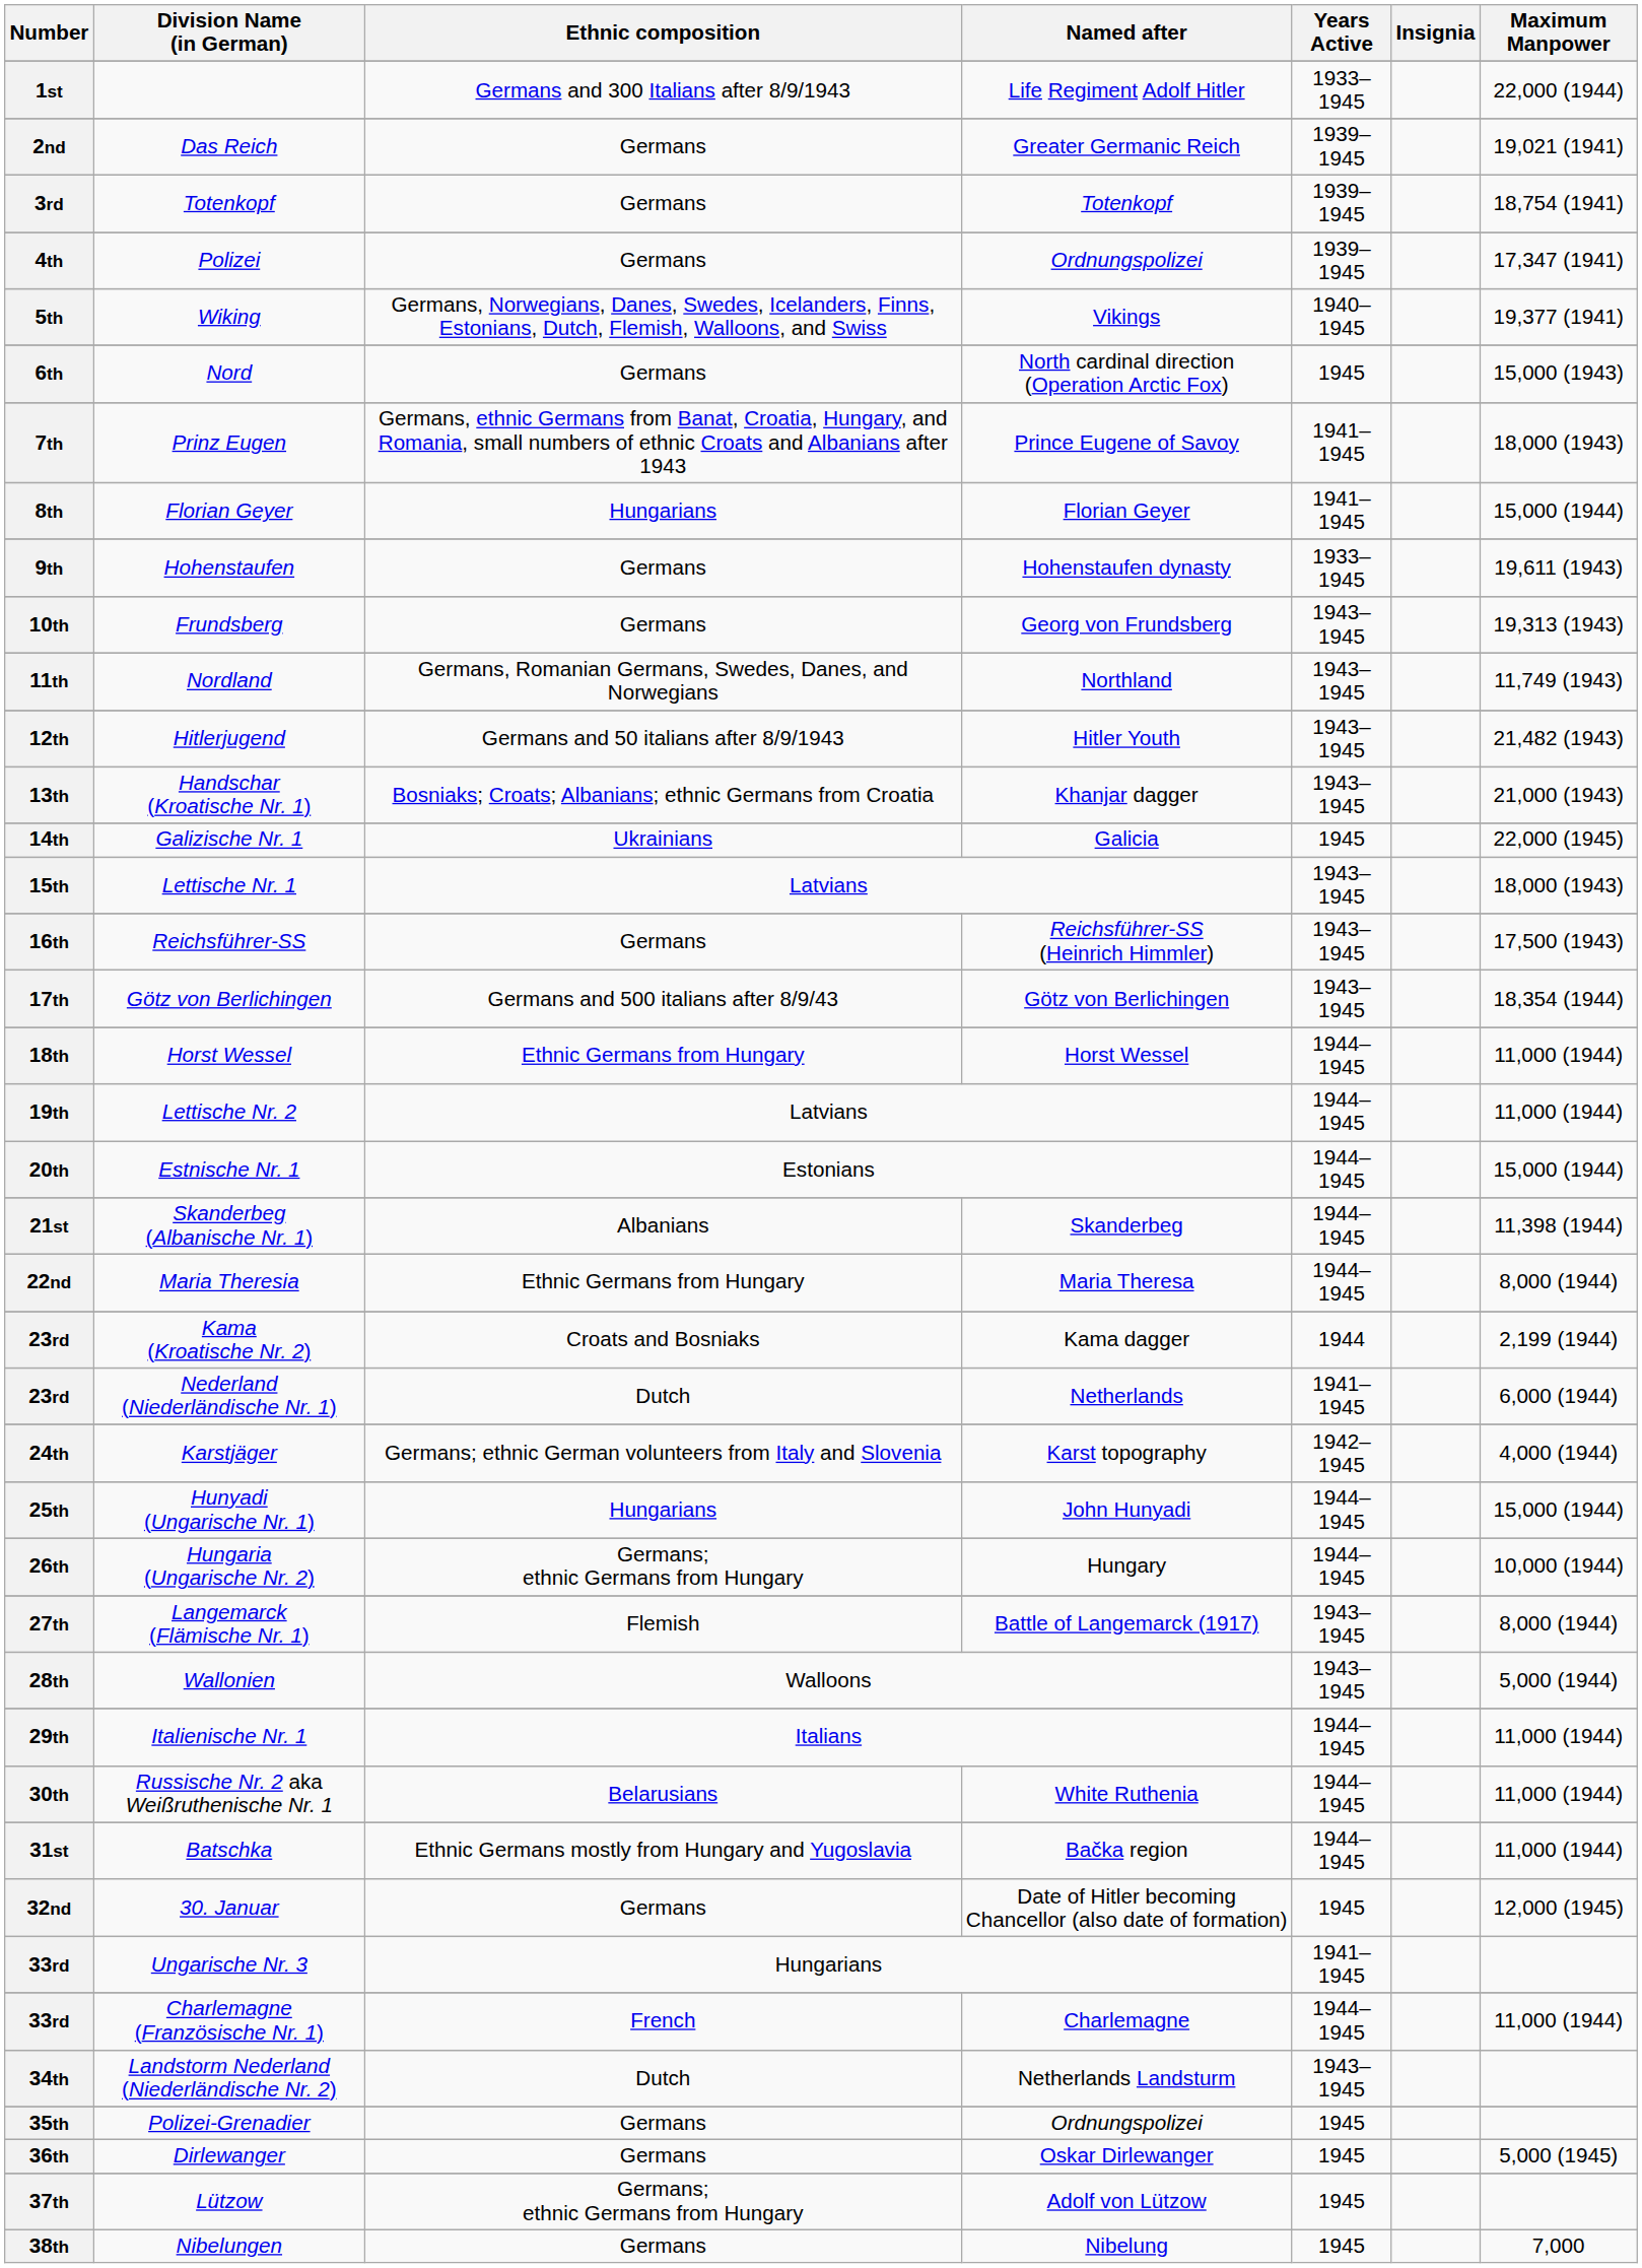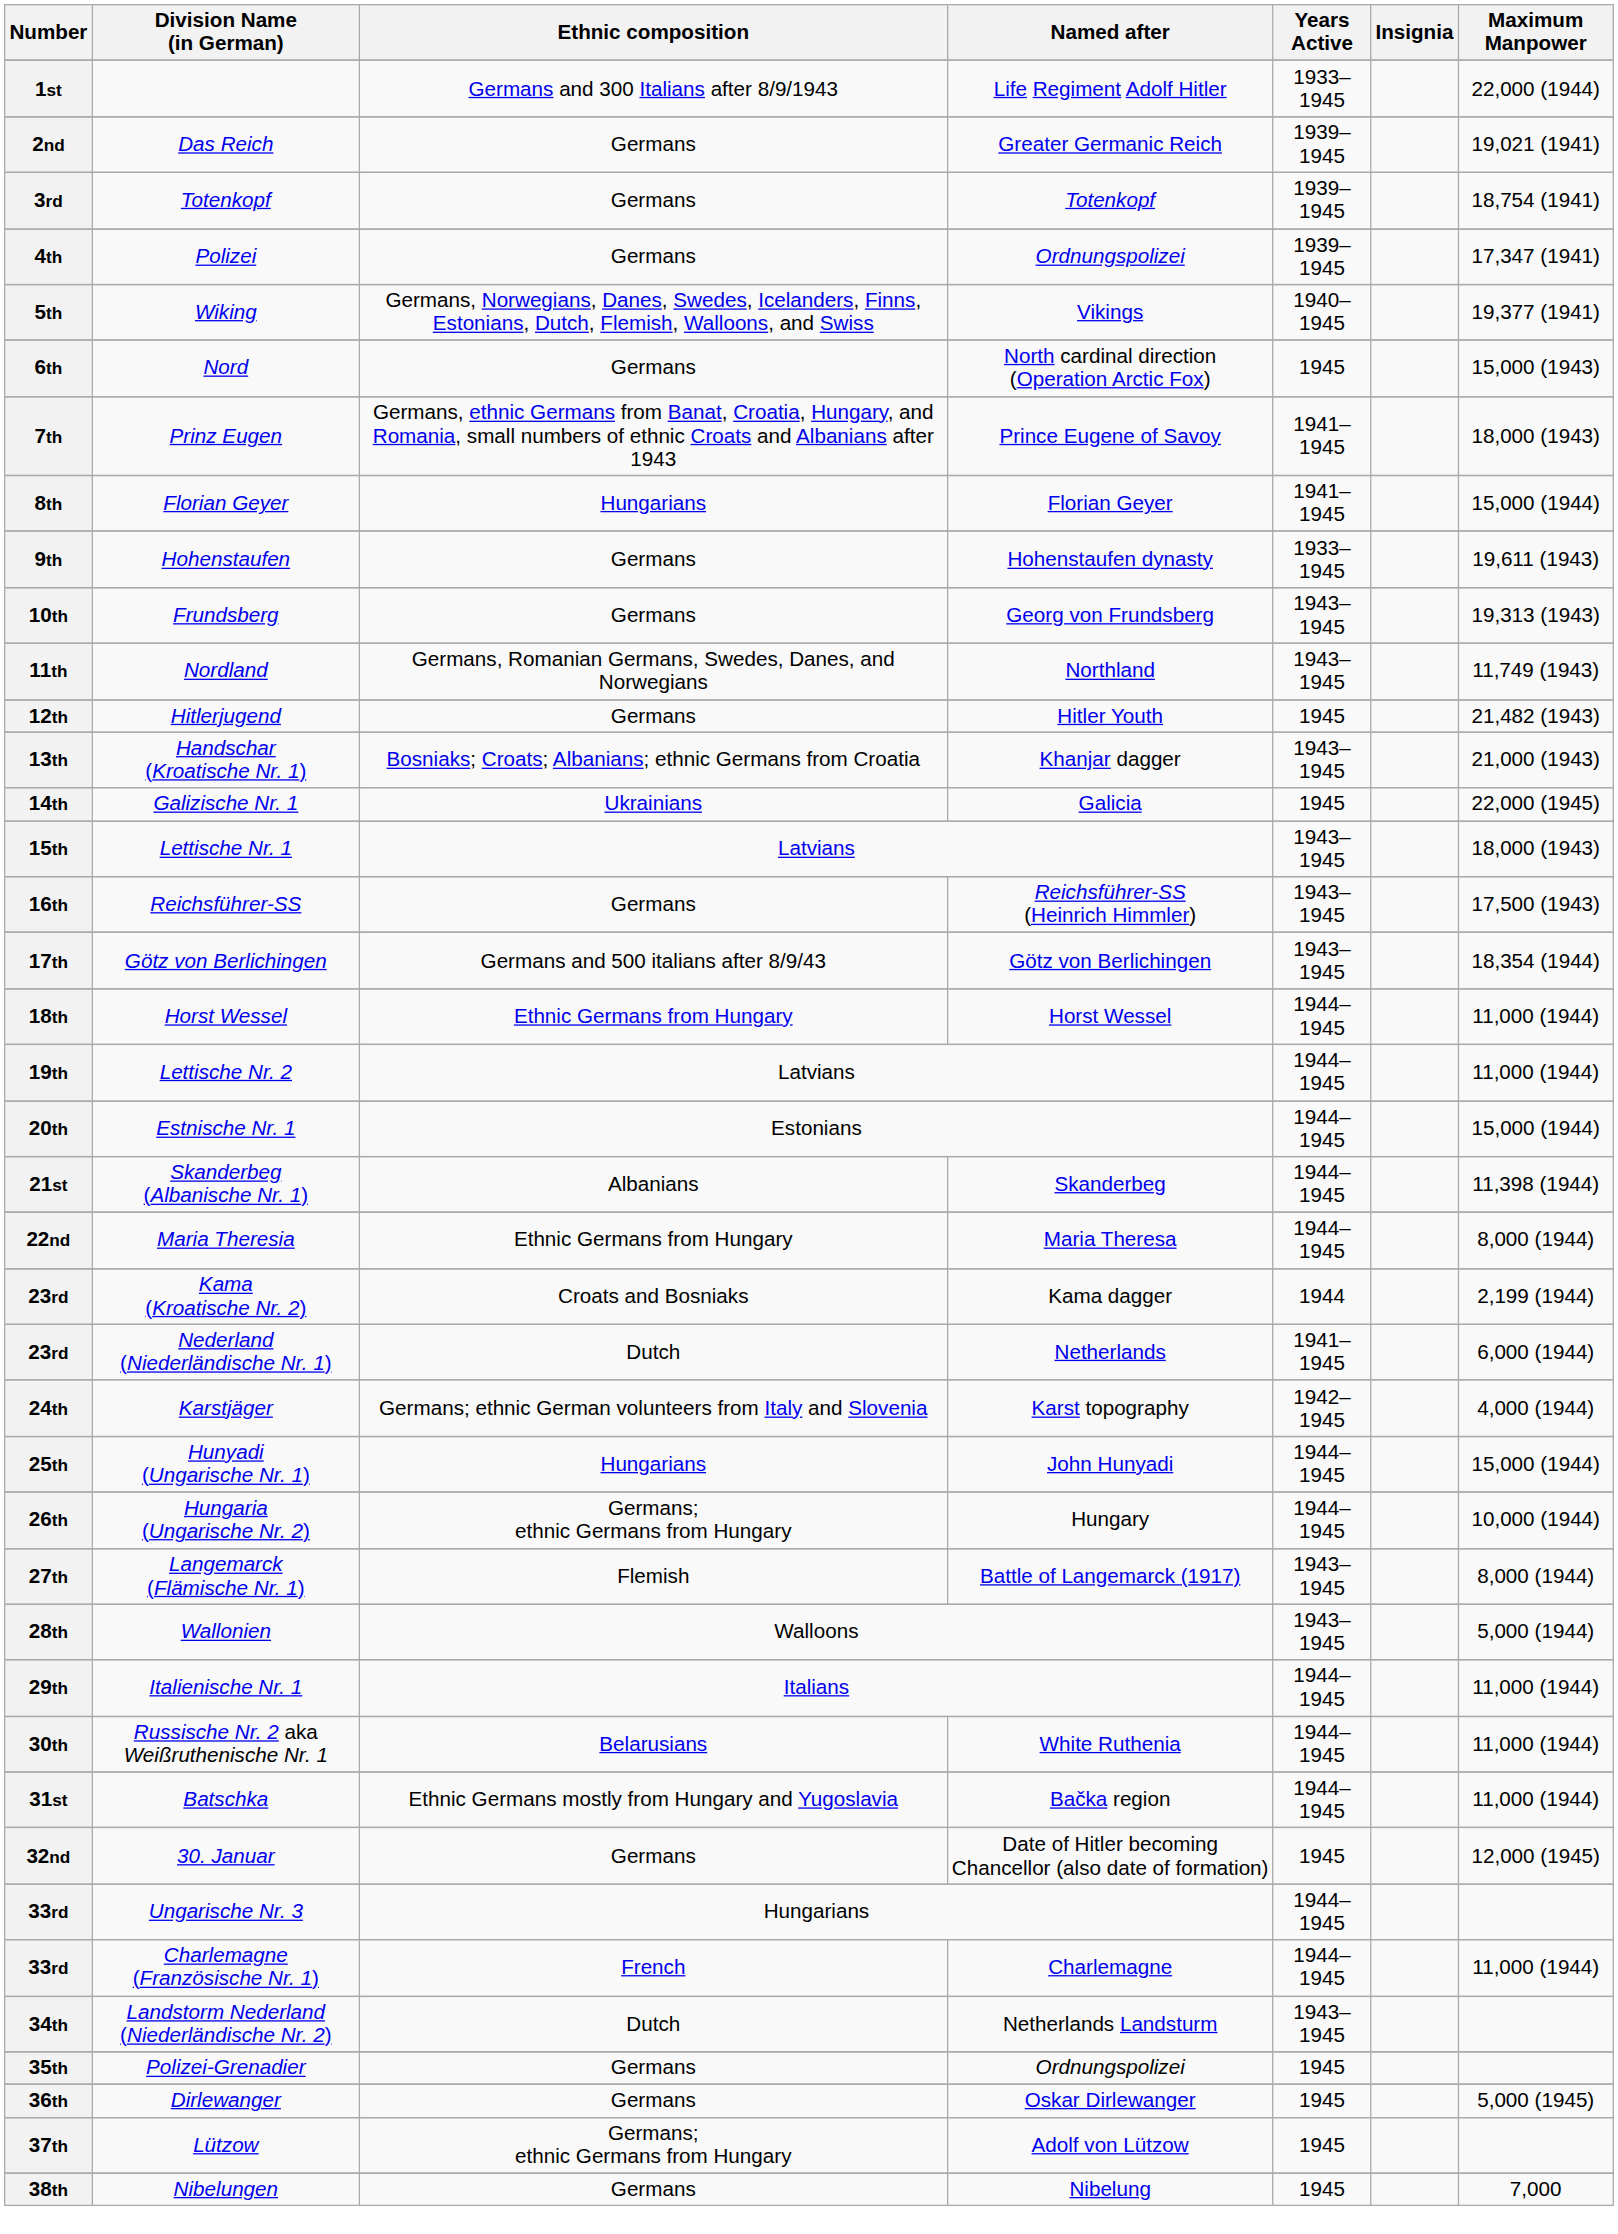12th | Ethnic composition: Germans and 50 italians after 8/9/1943 -> Germans
12th | Years Active: 1943–1945 -> 1945
33rd / Ungarische Nr. 3 | Years Active: 1941–1945 -> 1944–1945
